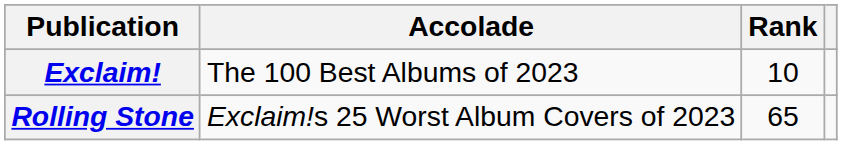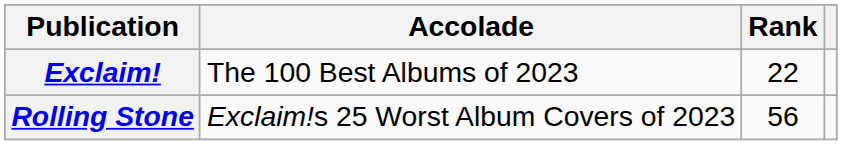Exclaim! | Rank: 10 -> 22
Rolling Stone | Rank: 65 -> 56
